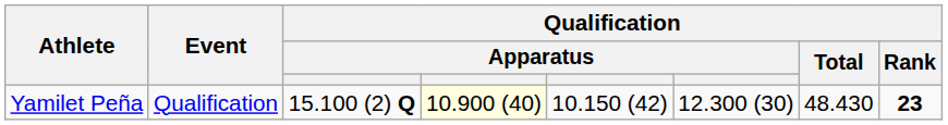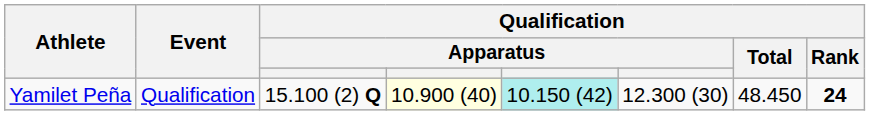Yamilet Peña | column 5: no background -> paleturquoise background
Yamilet Peña | Qualification / Total: 48.430 -> 48.450
Yamilet Peña | Qualification / Rank: 23 -> 24
